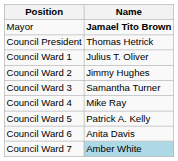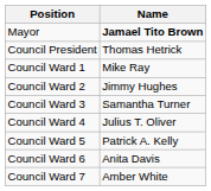Council Ward 1 | Name: Julius T. Oliver -> Mike Ray
Council Ward 4 | Name: Mike Ray -> Julius T. Oliver
Council Ward 7 | Name: lightblue background -> no background
